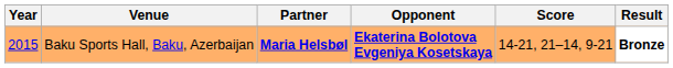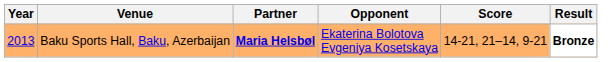Baku Sports Hall, Baku, Azerbaijan | Year: 2015 -> 2013
Baku Sports Hall, Baku, Azerbaijan | Opponent: bold -> normal
